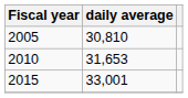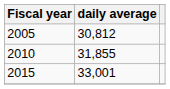2005 | daily average: 30,810 -> 30,812
2010 | daily average: 31,653 -> 31,855
